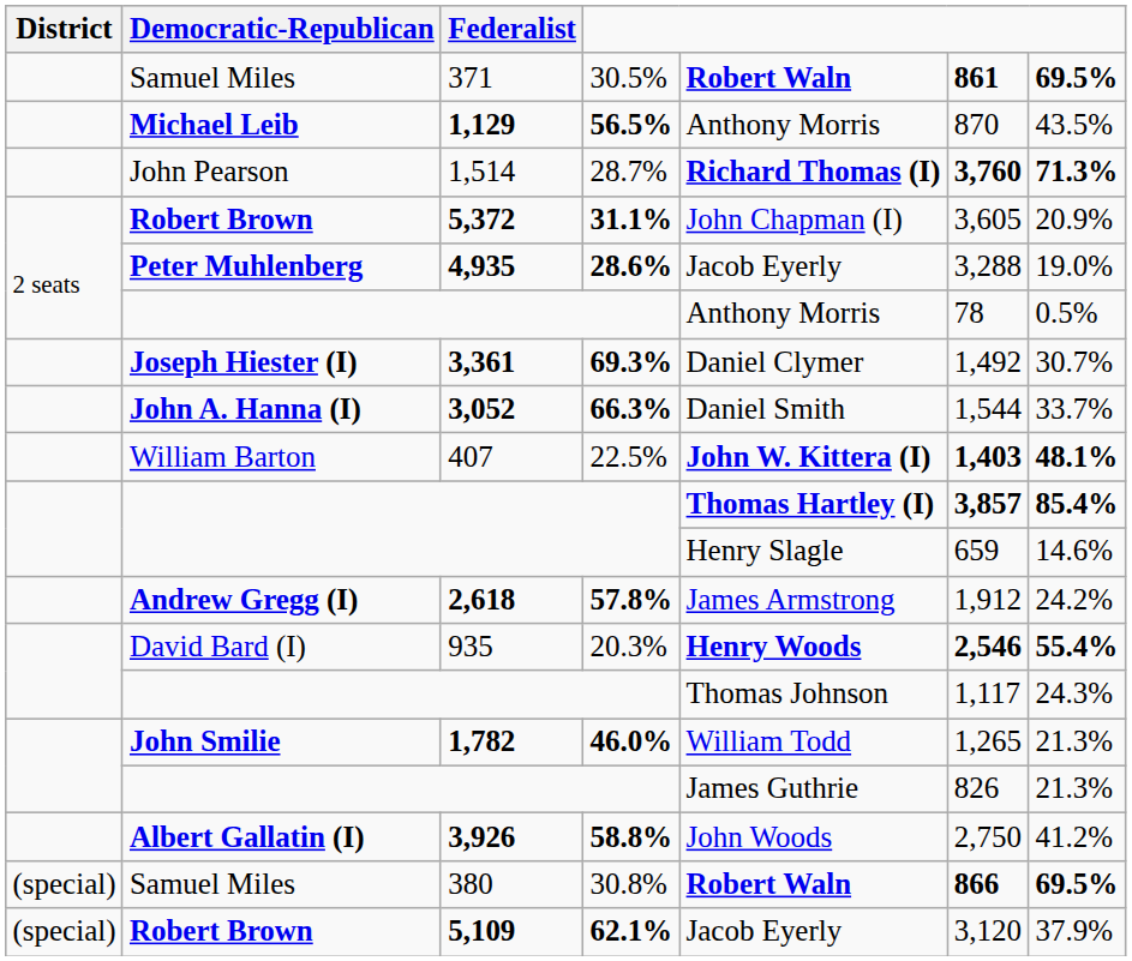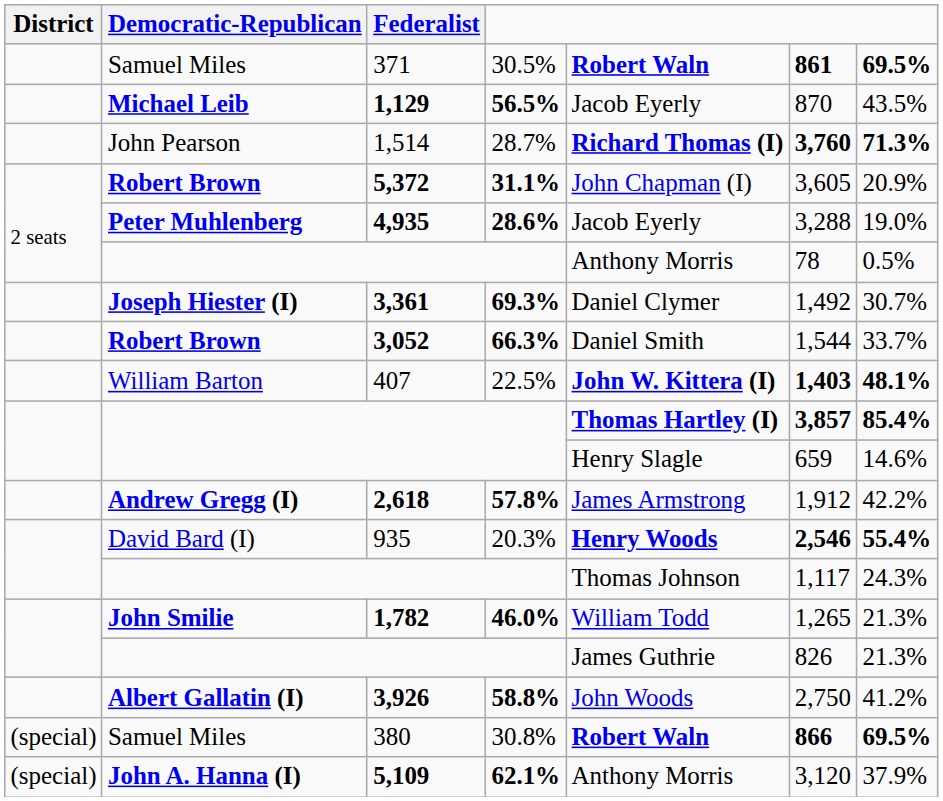1,129 | column 5: Anthony Morris -> Jacob Eyerly
3,052 | Democratic-Republican: John A. Hanna (I) -> Robert Brown
2,618 | column 7: 24.2% -> 42.2%
5,109 | Democratic-Republican: Robert Brown -> John A. Hanna (I)
5,109 | column 5: Jacob Eyerly -> Anthony Morris
